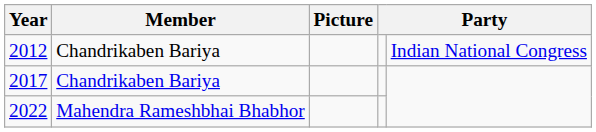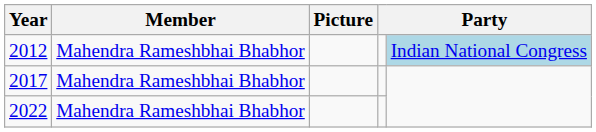2012 | Member: Chandrikaben Bariya -> Mahendra Rameshbhai Bhabhor
2012 | column 5: no background -> lightblue background
2017 | Member: Chandrikaben Bariya -> Mahendra Rameshbhai Bhabhor
